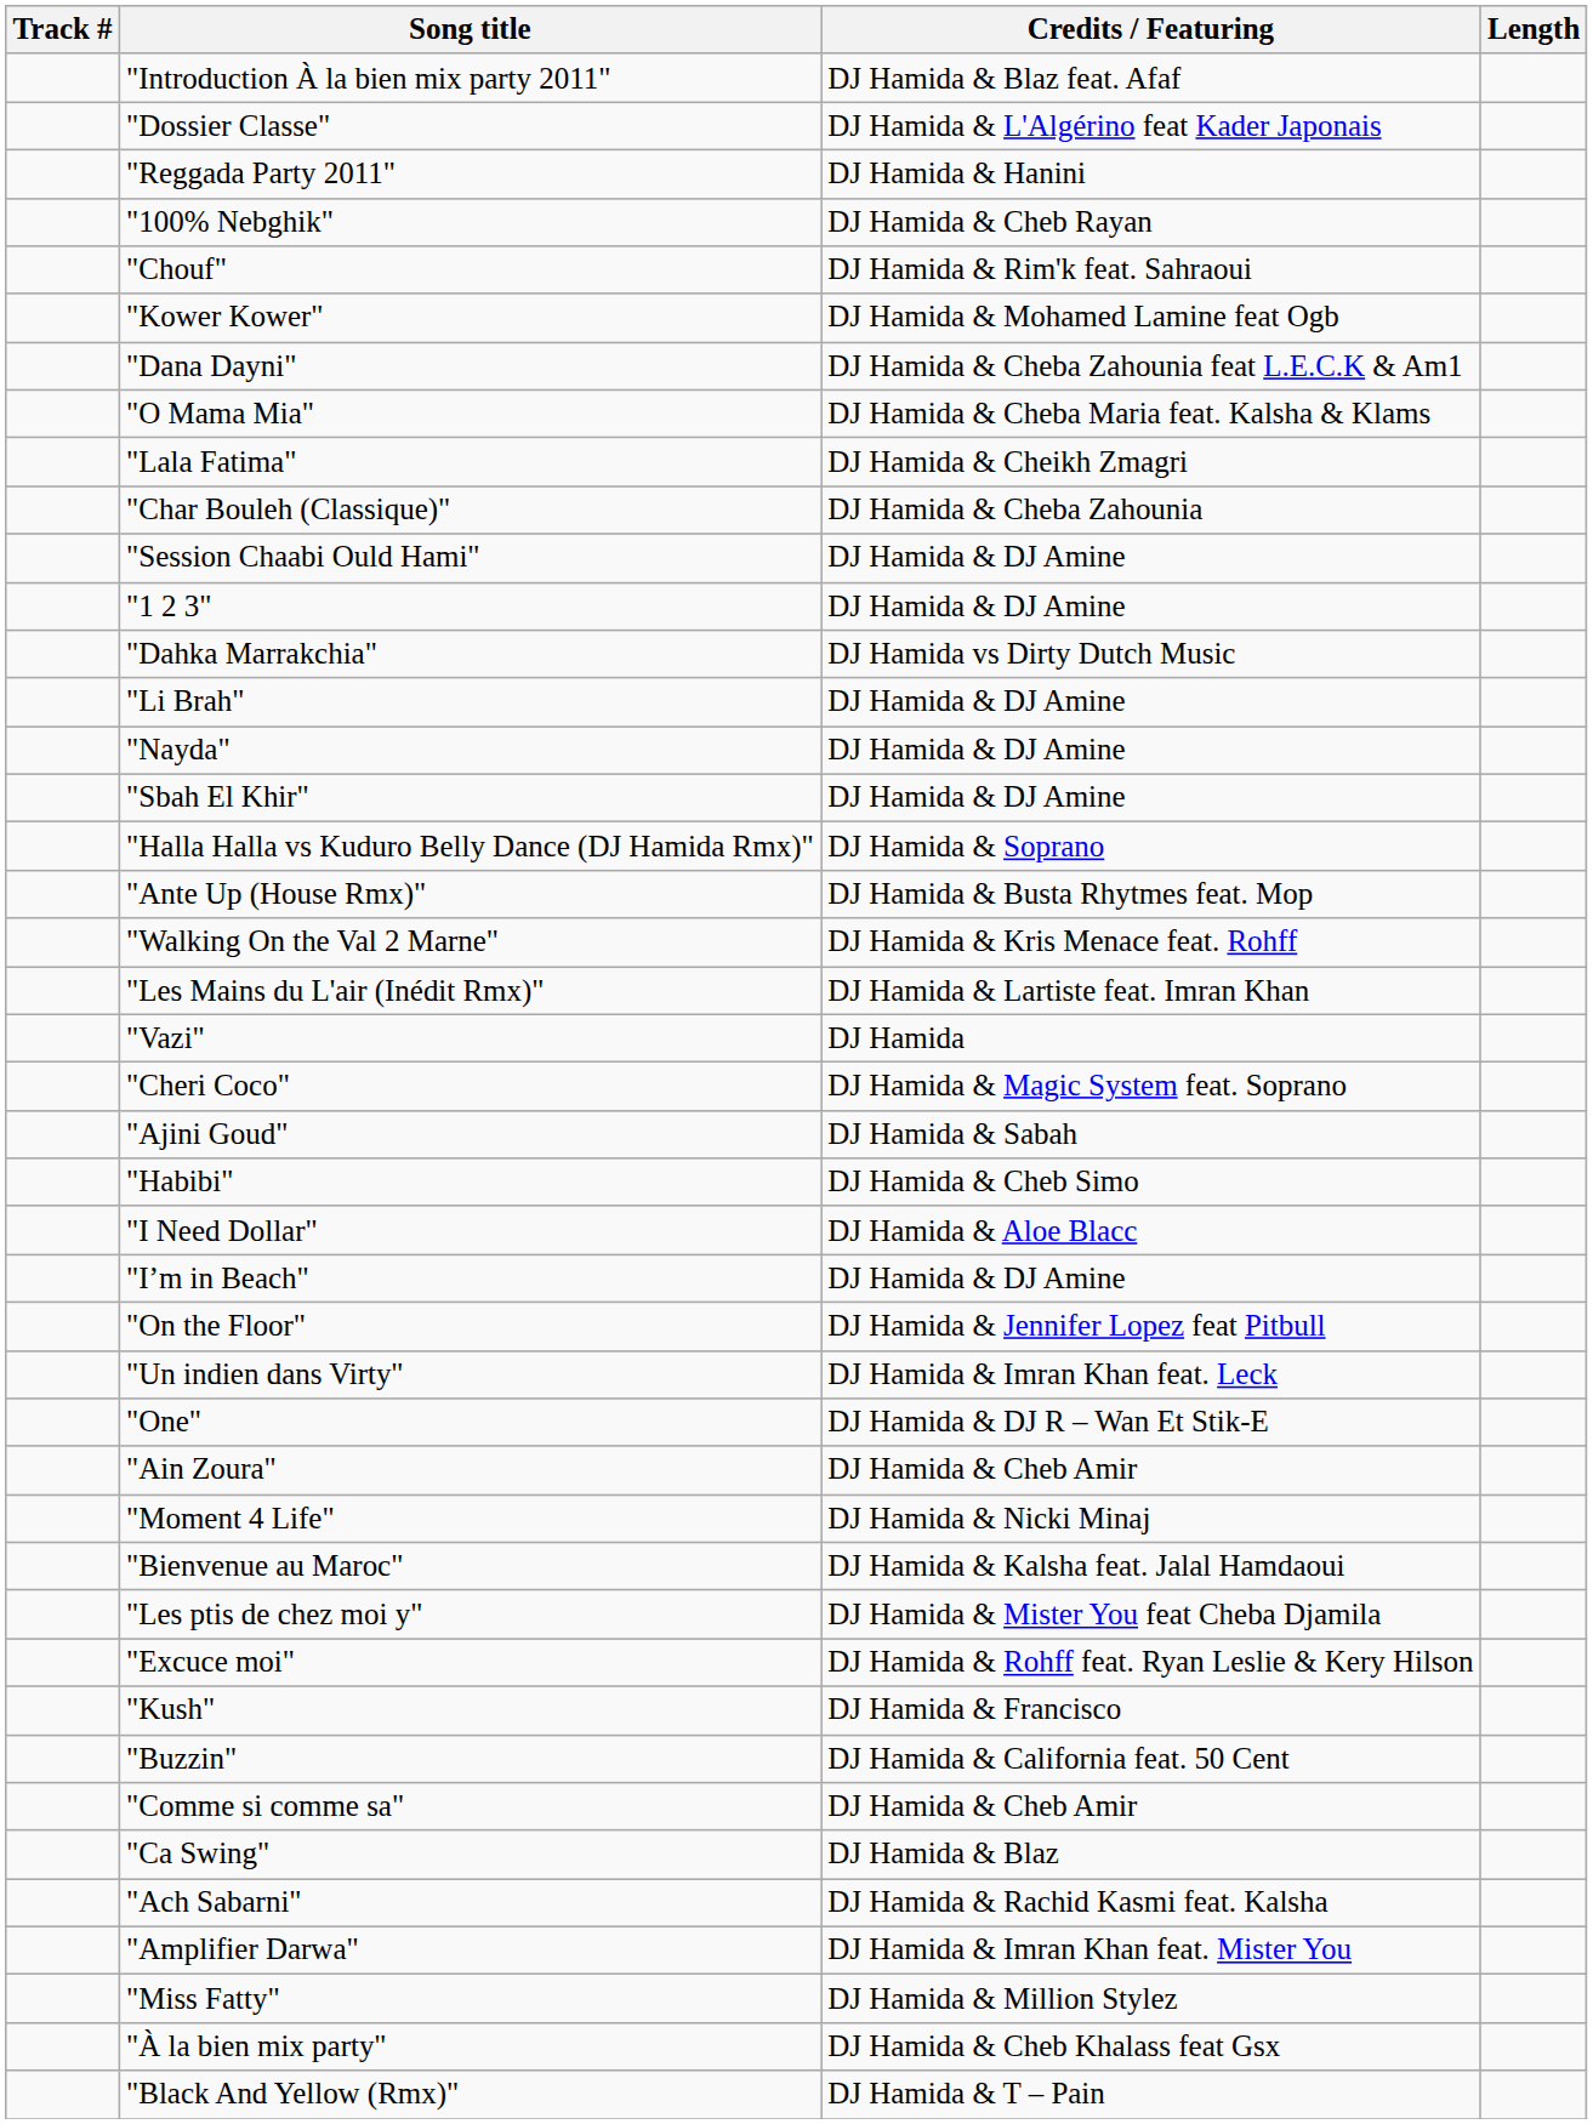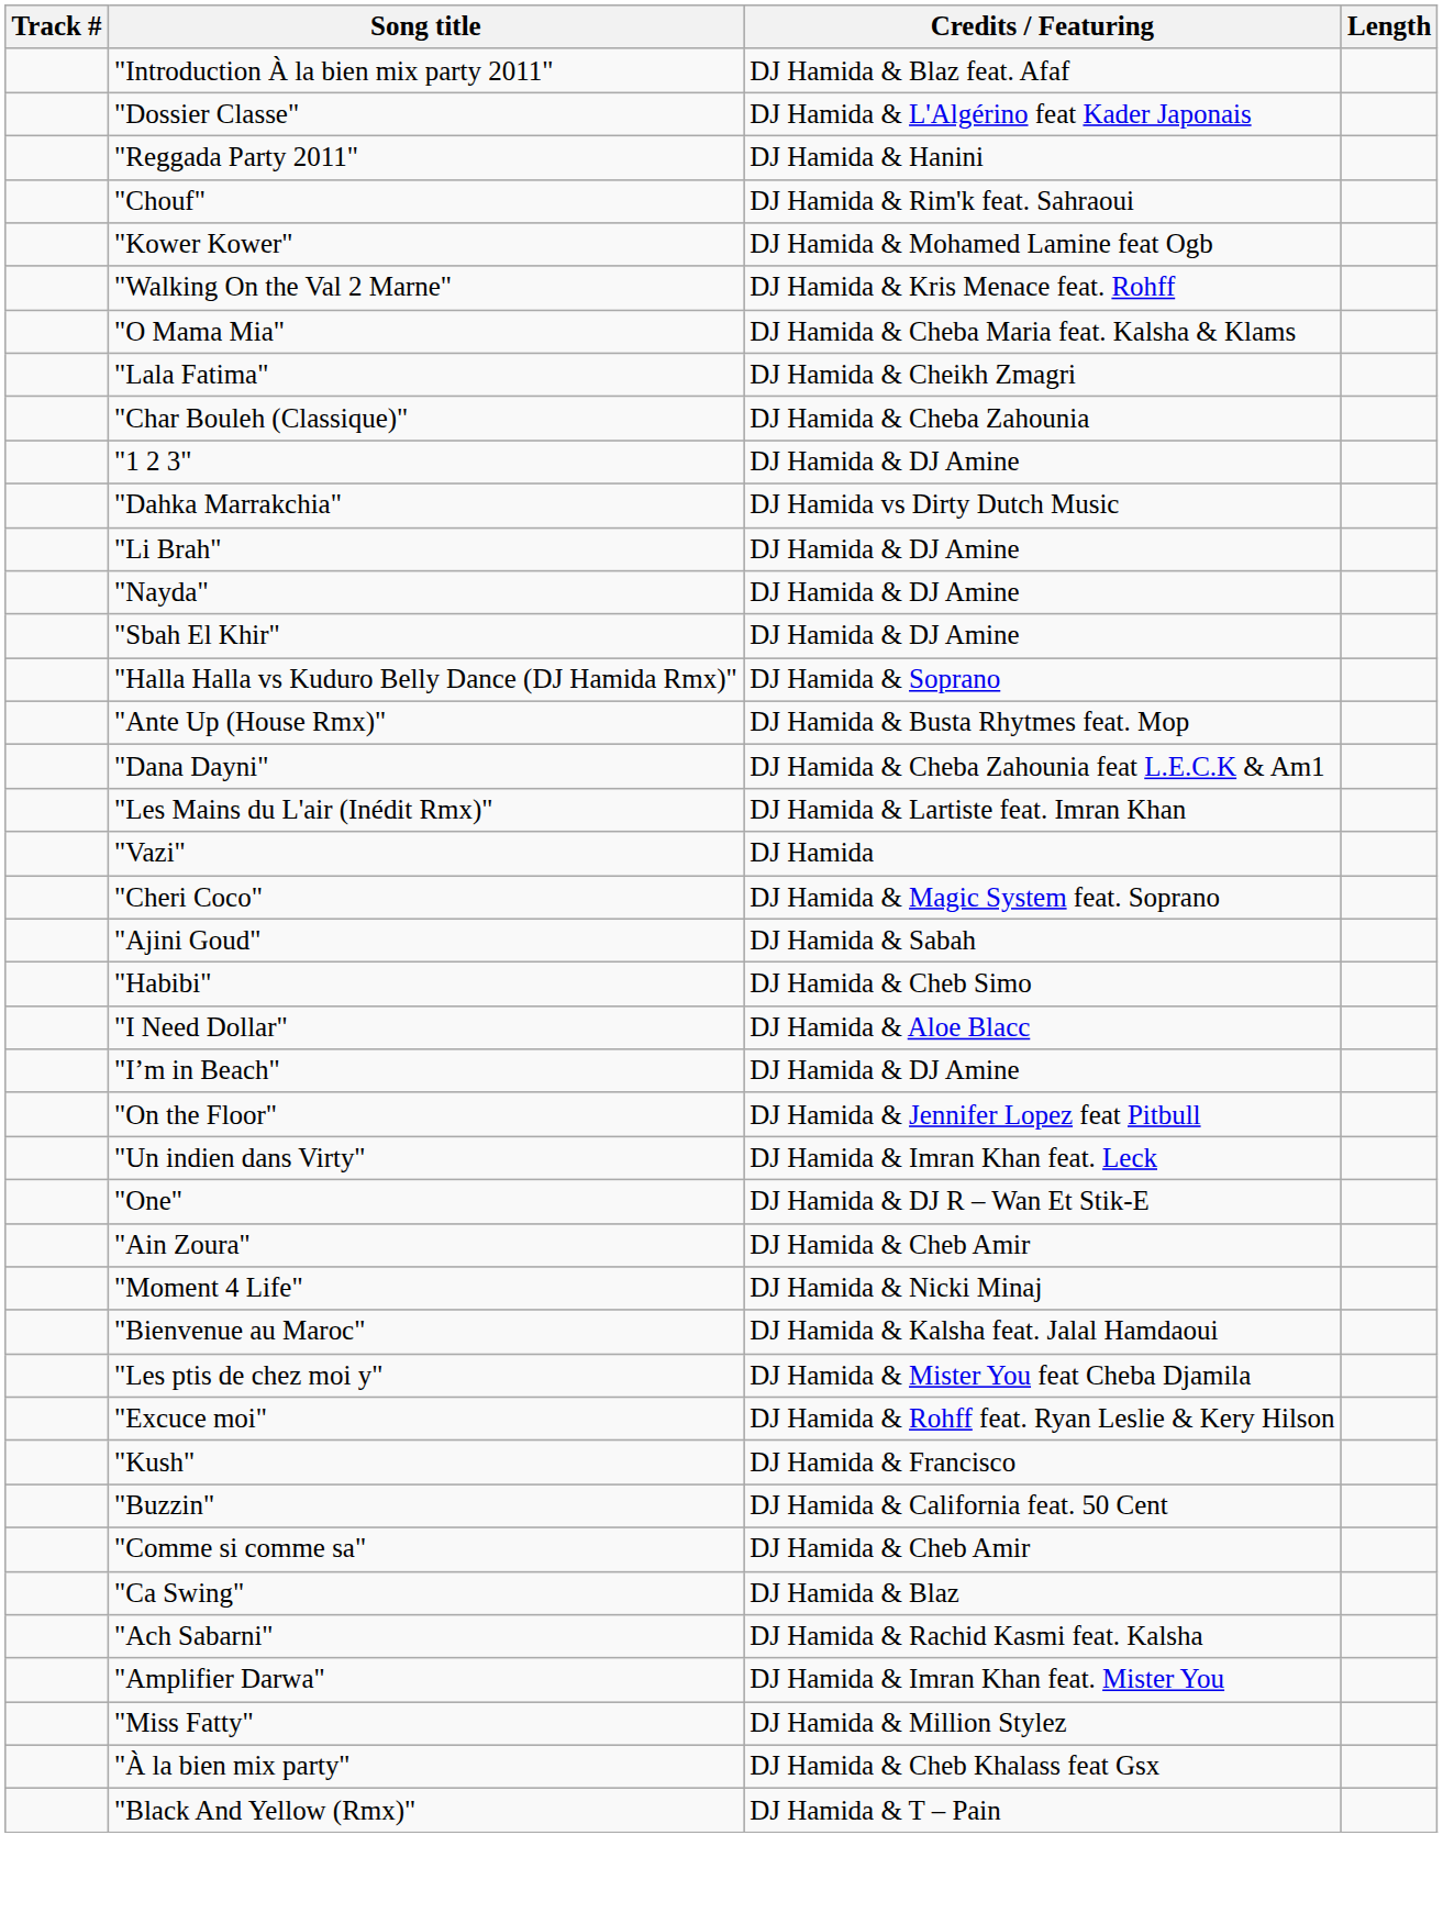- row: "100% Nebghik" | DJ Hamida & Cheb Rayan
rows swapped: "Dana Dayni" <-> "Walking On the Val 2 Marne"
- row: "Session Chaabi Ould Hami" | DJ Hamida & DJ Amine
